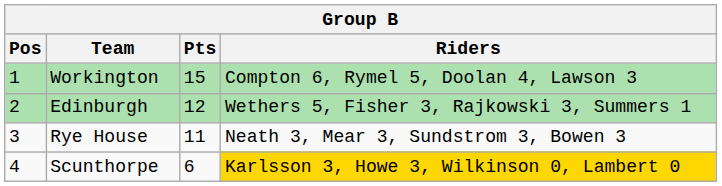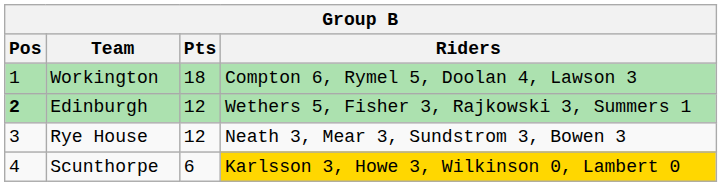Workington | Pts: 15 -> 18
Edinburgh | Pos: normal -> bold
Rye House | Pts: 11 -> 12
